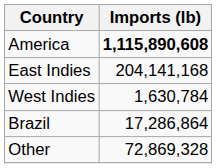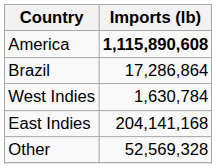rows swapped: East Indies <-> Brazil
Other | Imports (lb): 72,869,328 -> 52,569,328
